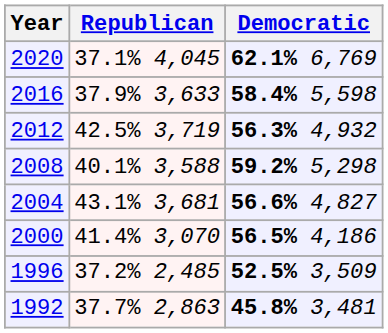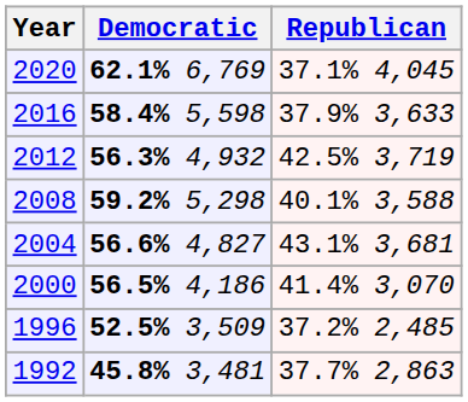columns swapped: Republican <-> Democratic
